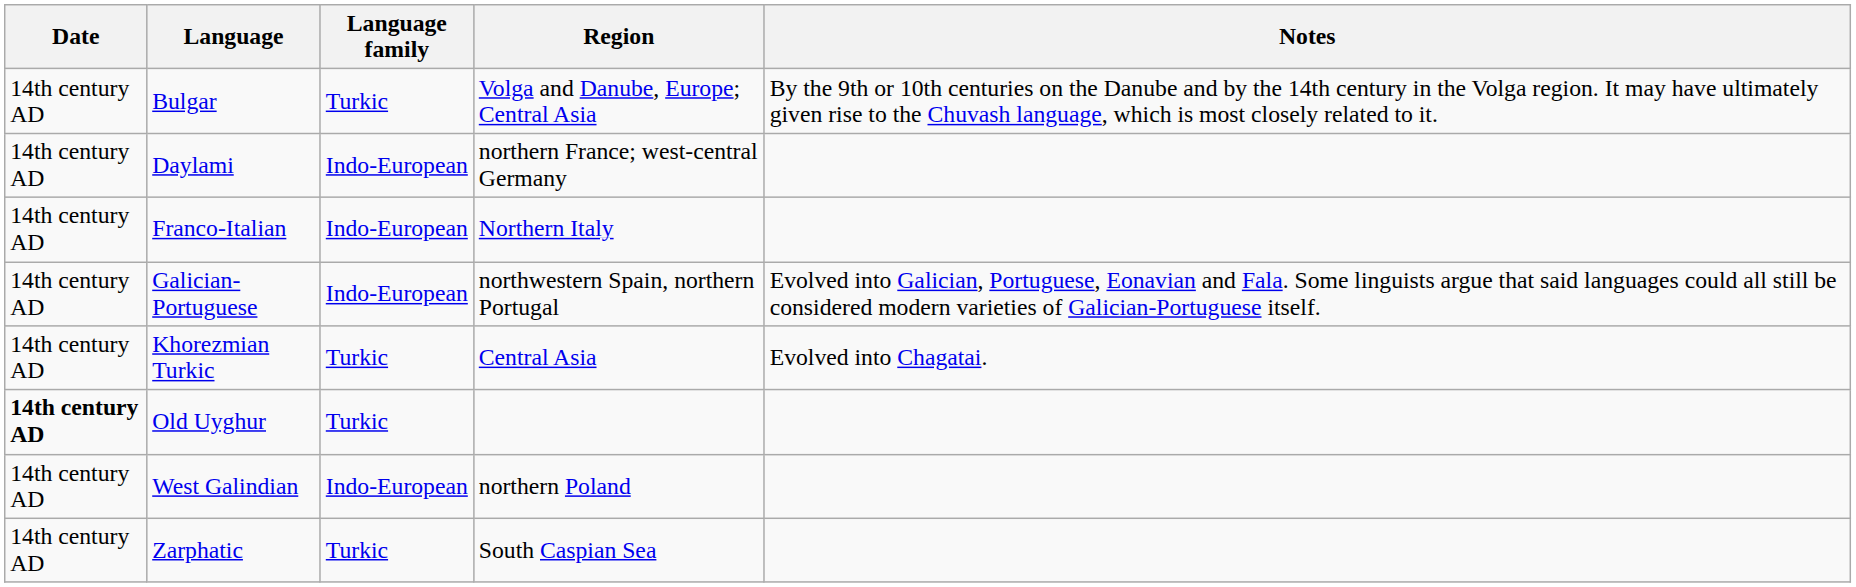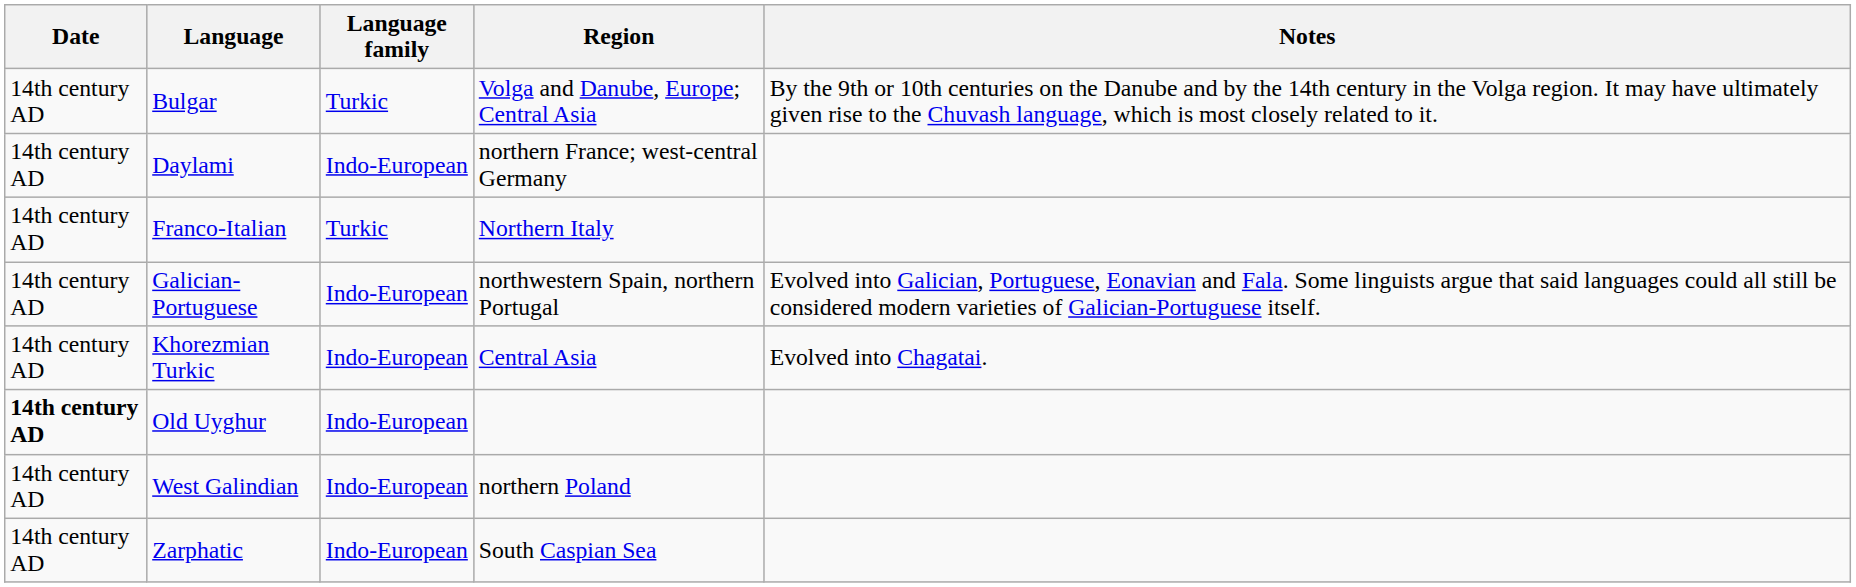Franco-Italian | Language family: Indo-European -> Turkic
Khorezmian Turkic | Language family: Turkic -> Indo-European
Old Uyghur | Language family: Turkic -> Indo-European
Zarphatic | Language family: Turkic -> Indo-European
